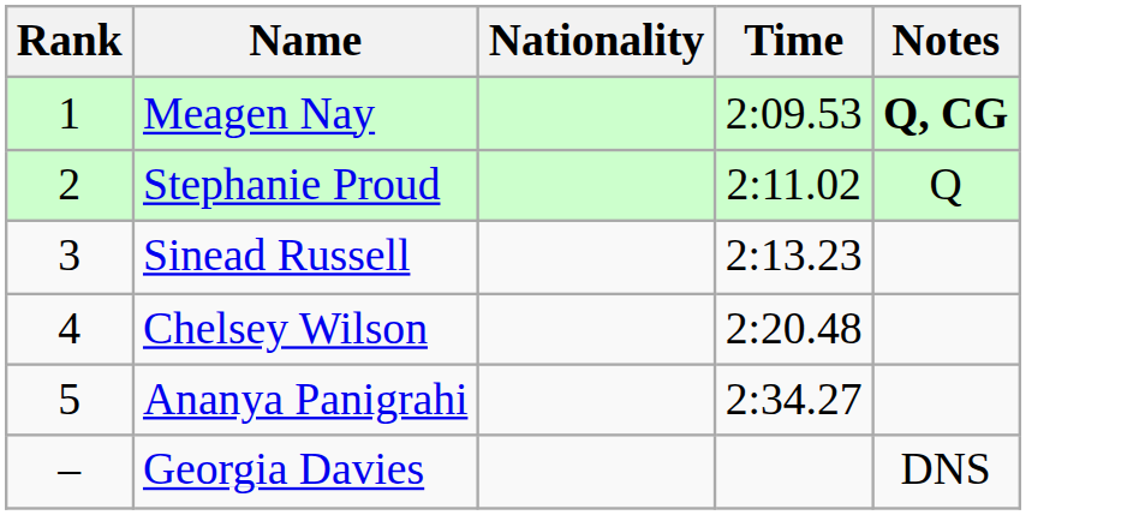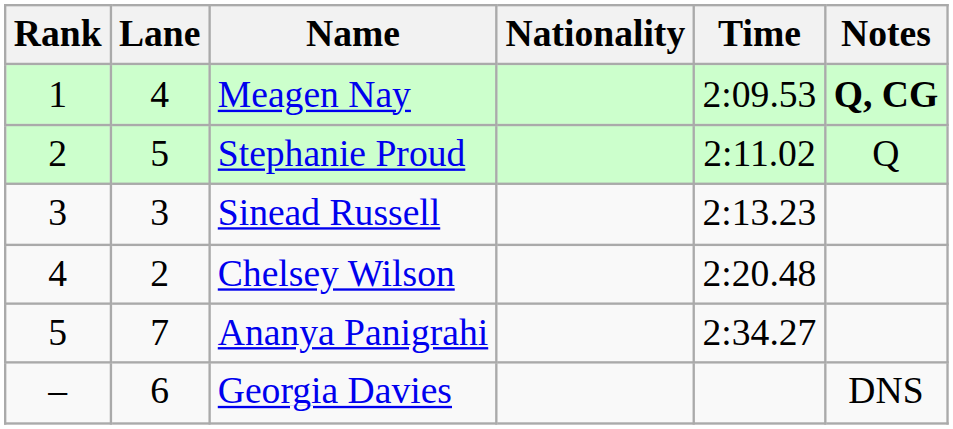+ column: Lane | 4 | 5 | 3 | 2 | 7 | 6
